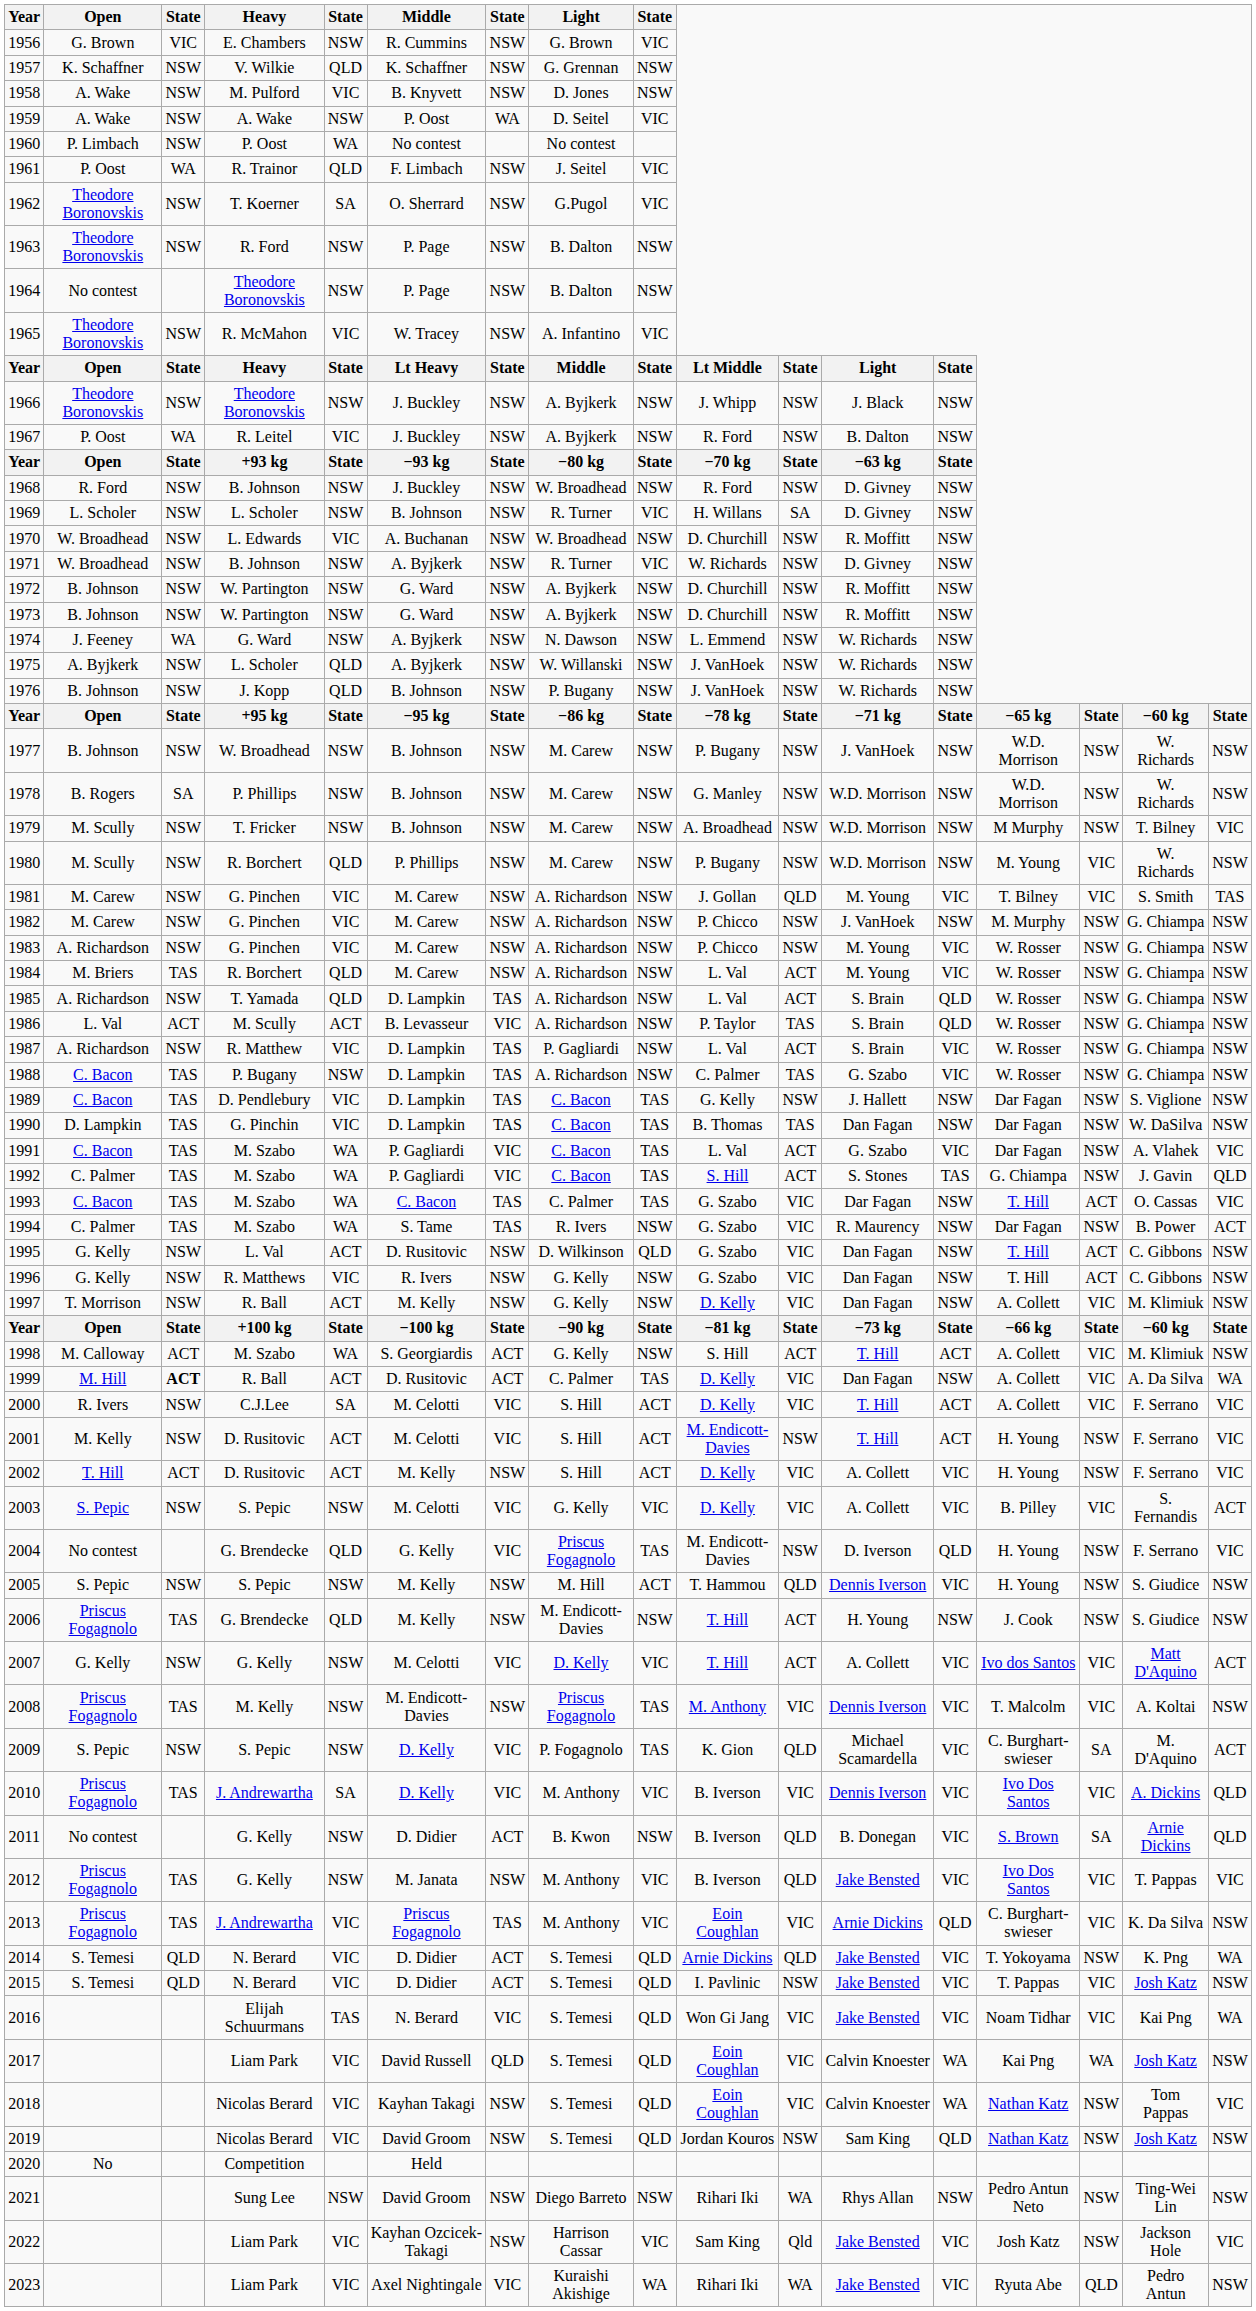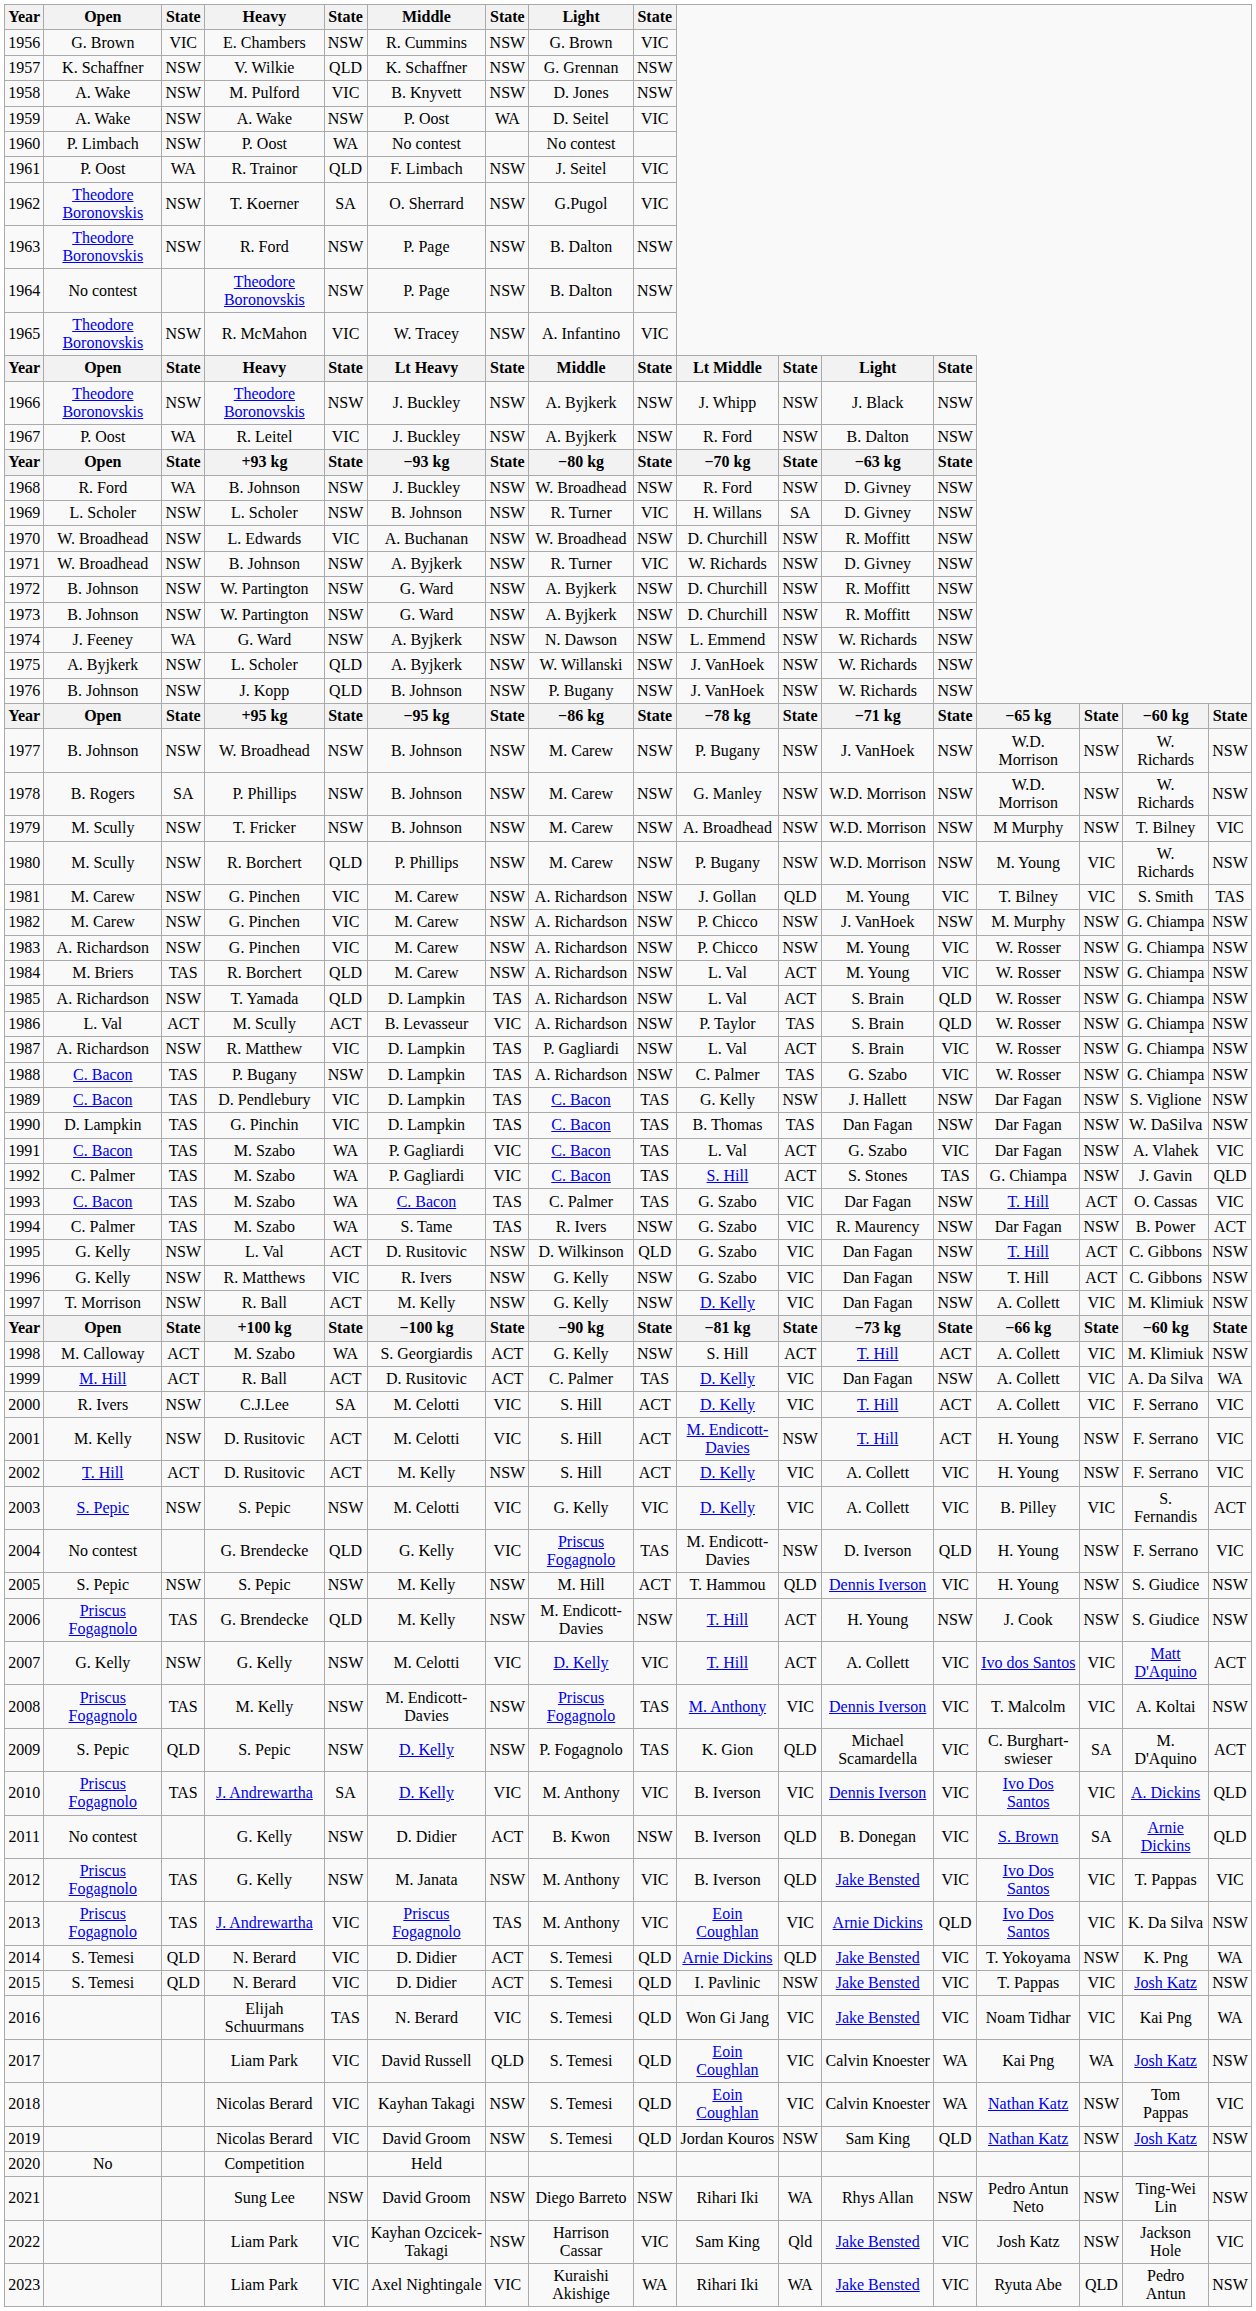1968 | column 3: NSW -> WA
1999 | column 3: bold -> normal
2009 | column 3: NSW -> QLD
2009 | column 7: VIC -> NSW
2013 | column 14: C. Burghart-swieser -> Ivo Dos Santos
